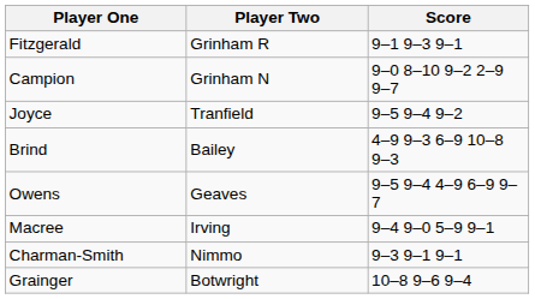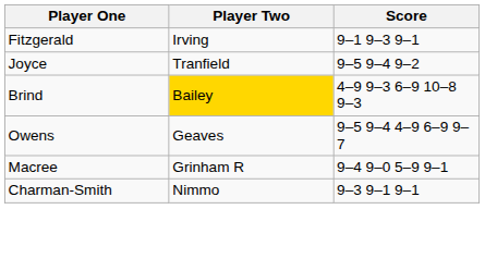Fitzgerald | Player Two: Grinham R -> Irving
- row: Campion | Grinham N | 9–0 8–10 9–2 2–9 9–7
Brind | Player Two: no background -> gold background
Macree | Player Two: Irving -> Grinham R
- row: Grainger | Botwright | 10–8 9–6 9–4
